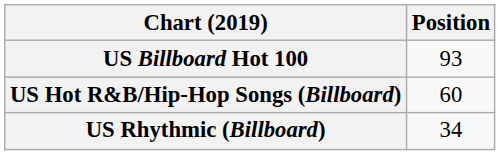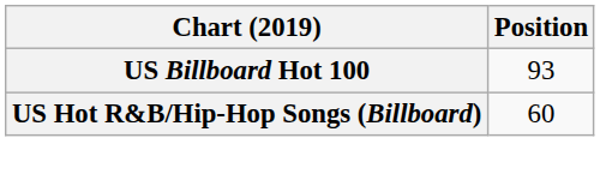- row: US Rhythmic (Billboard) | 34
